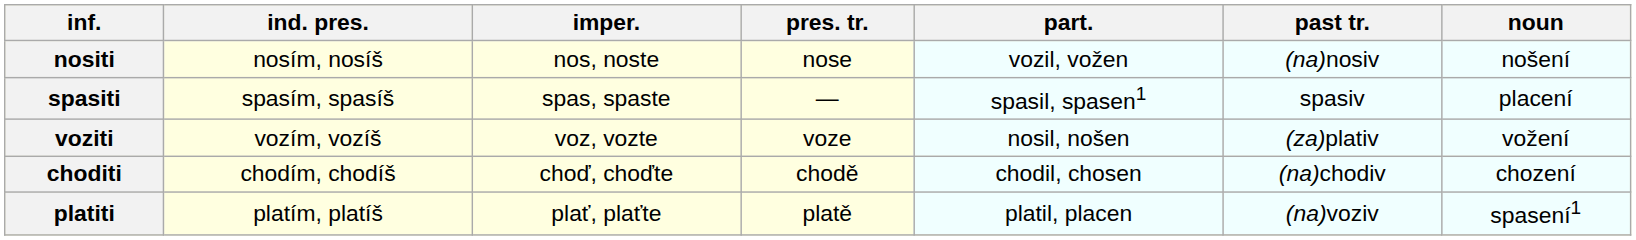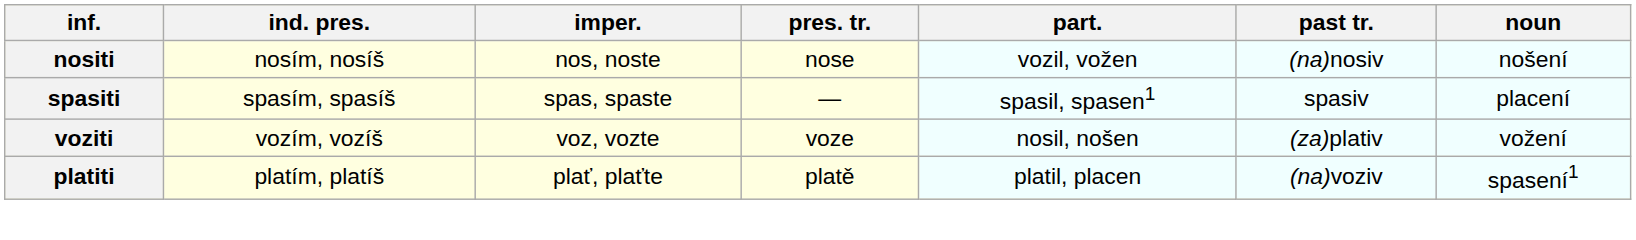- row: choditi | chodím, chodíš | choď, choďte | chodě | chodil, chosen | (na)chodiv | chození
